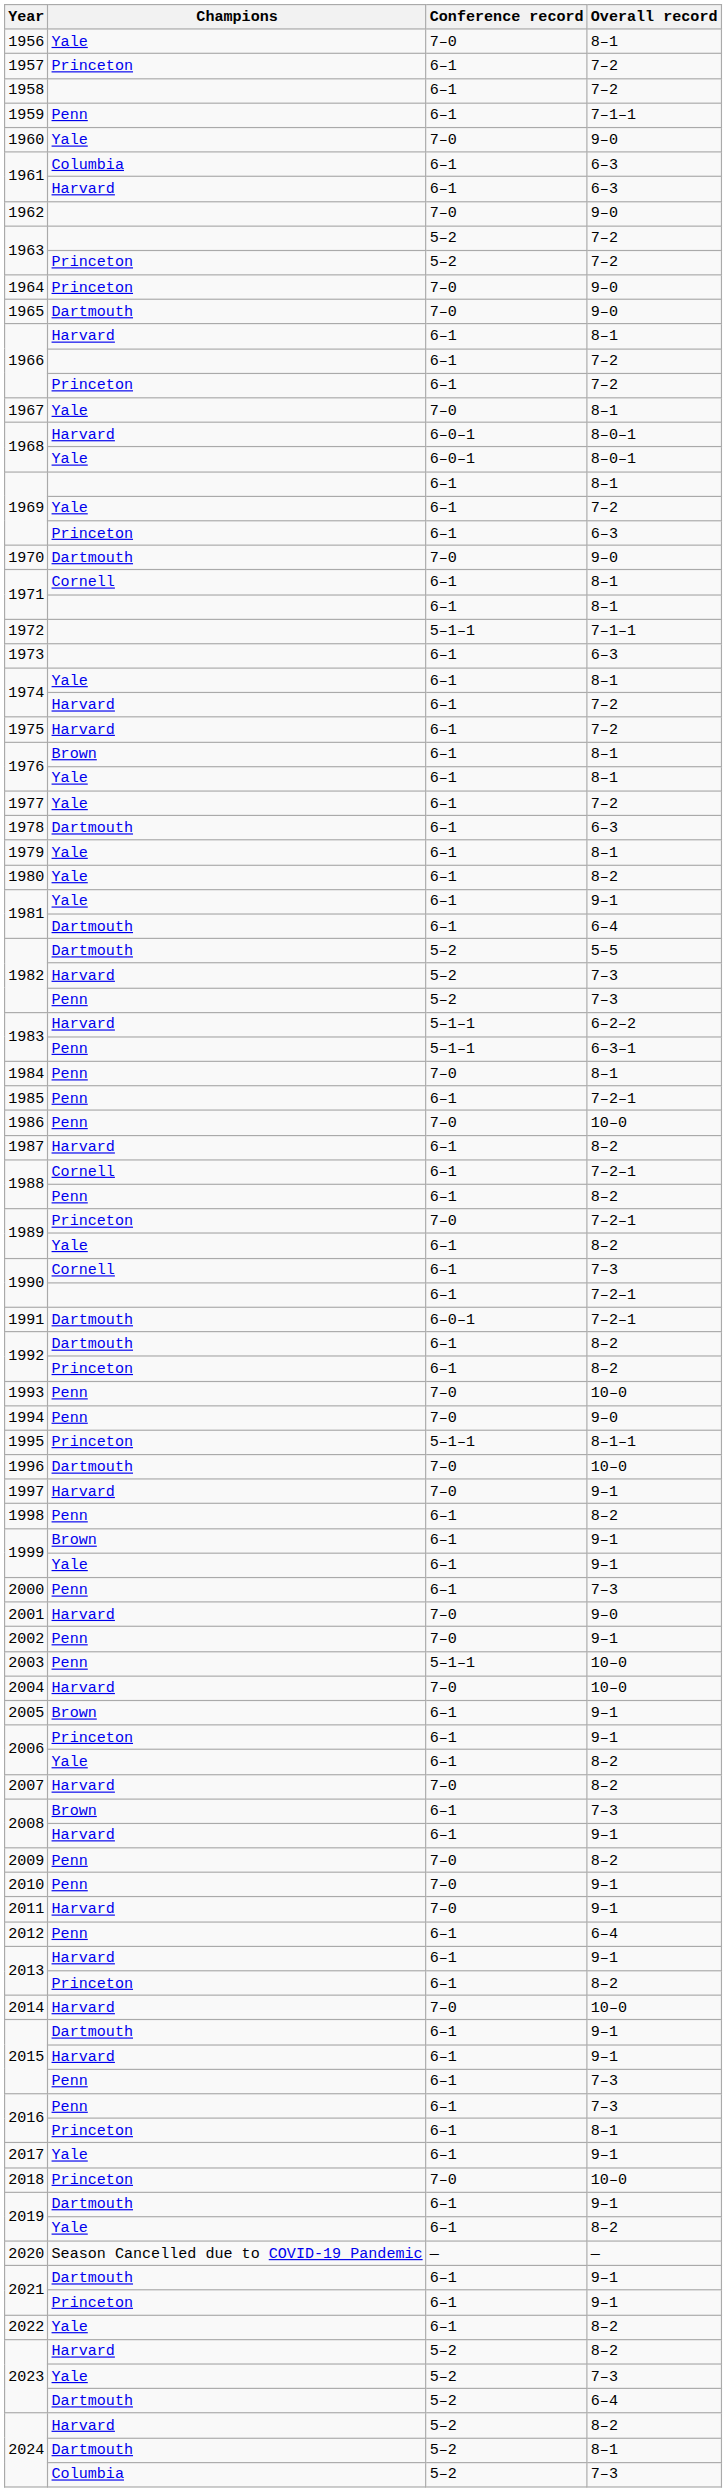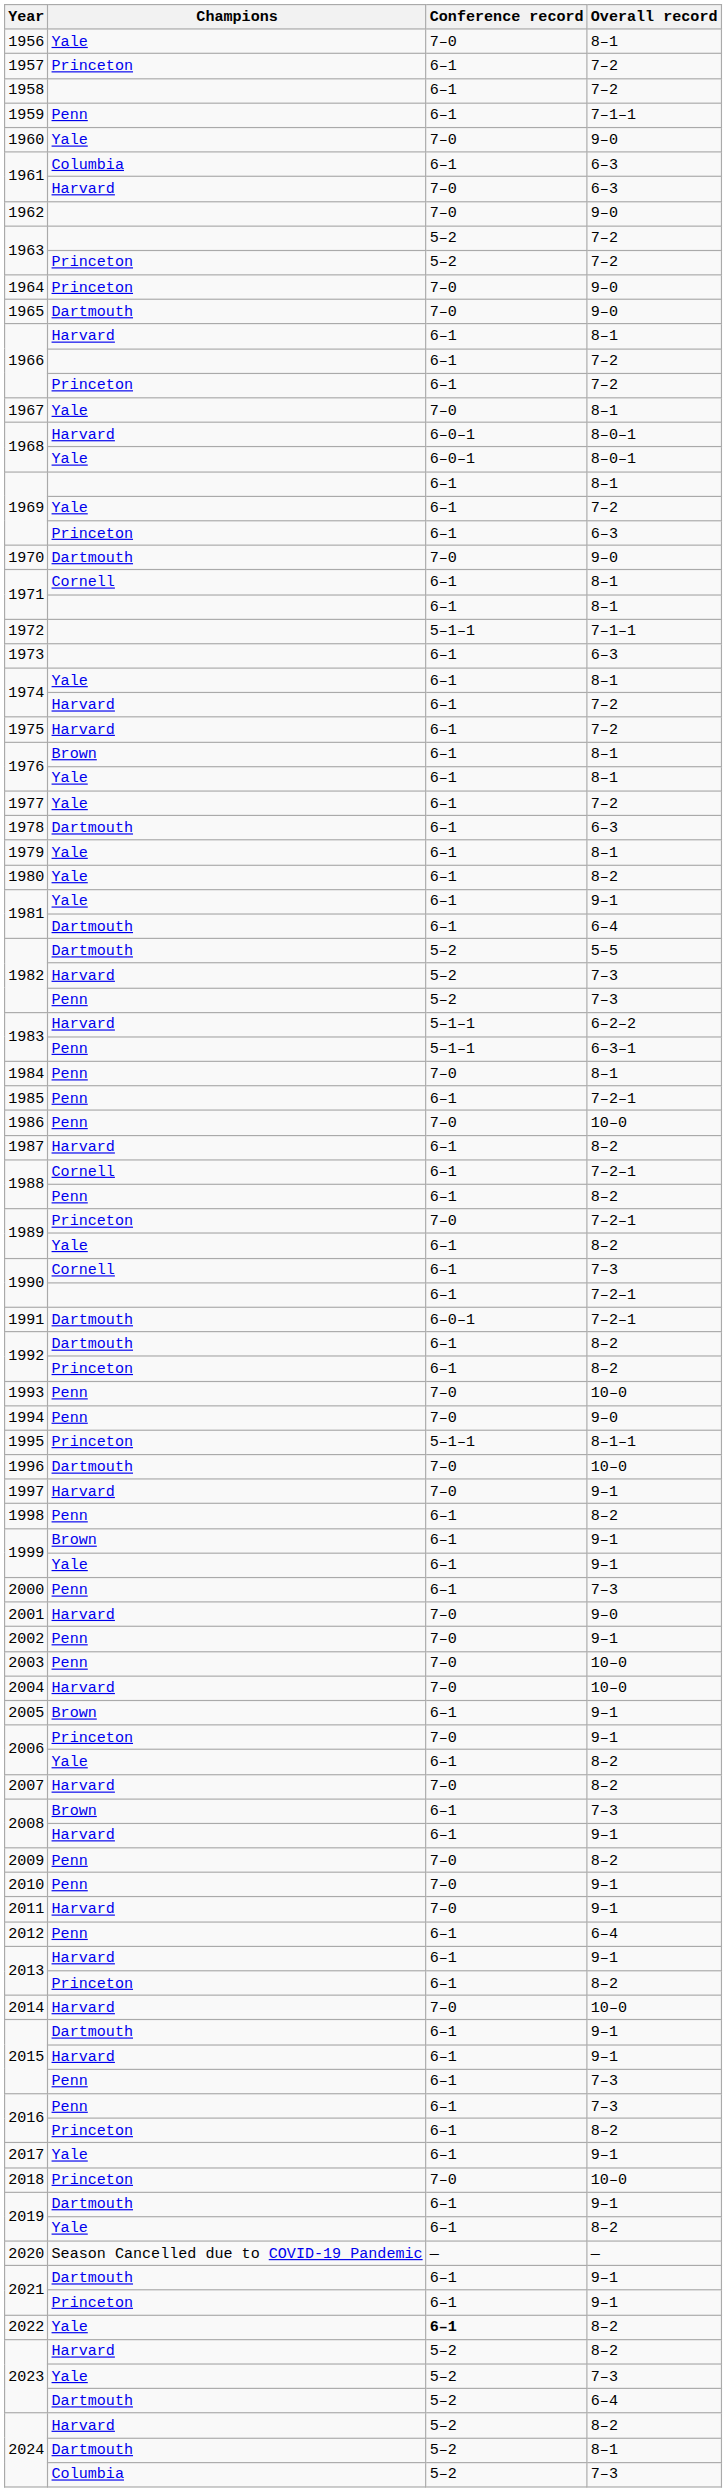1961 / Harvard | Conference record: 6–1 -> 7–0
2003 | Conference record: 5–1–1 -> 7–0
2006 / Princeton | Conference record: 6–1 -> 7–0
2016 / Princeton | Overall record: 8–1 -> 8–2
2022 | Conference record: normal -> bold
